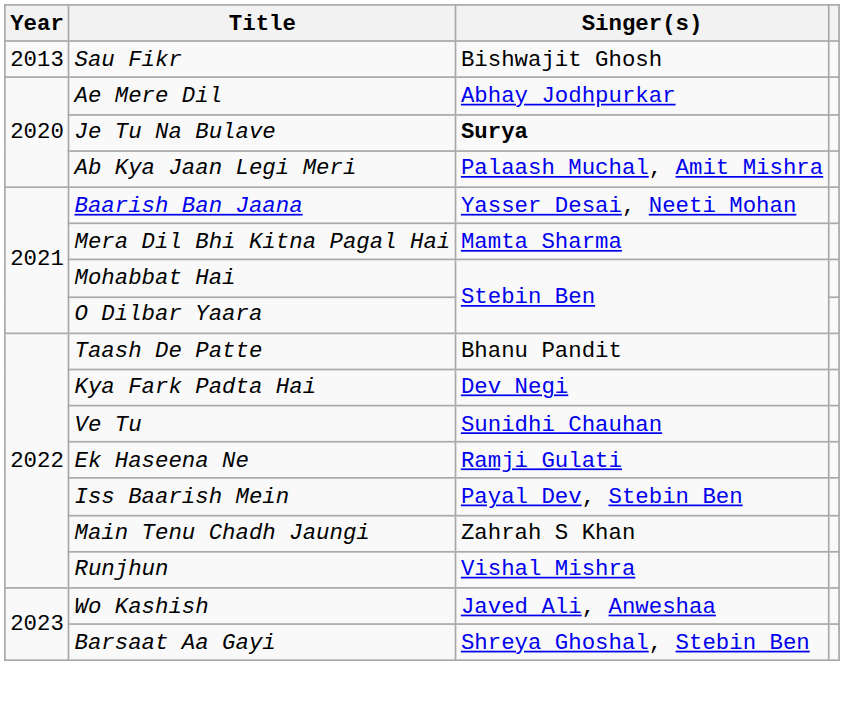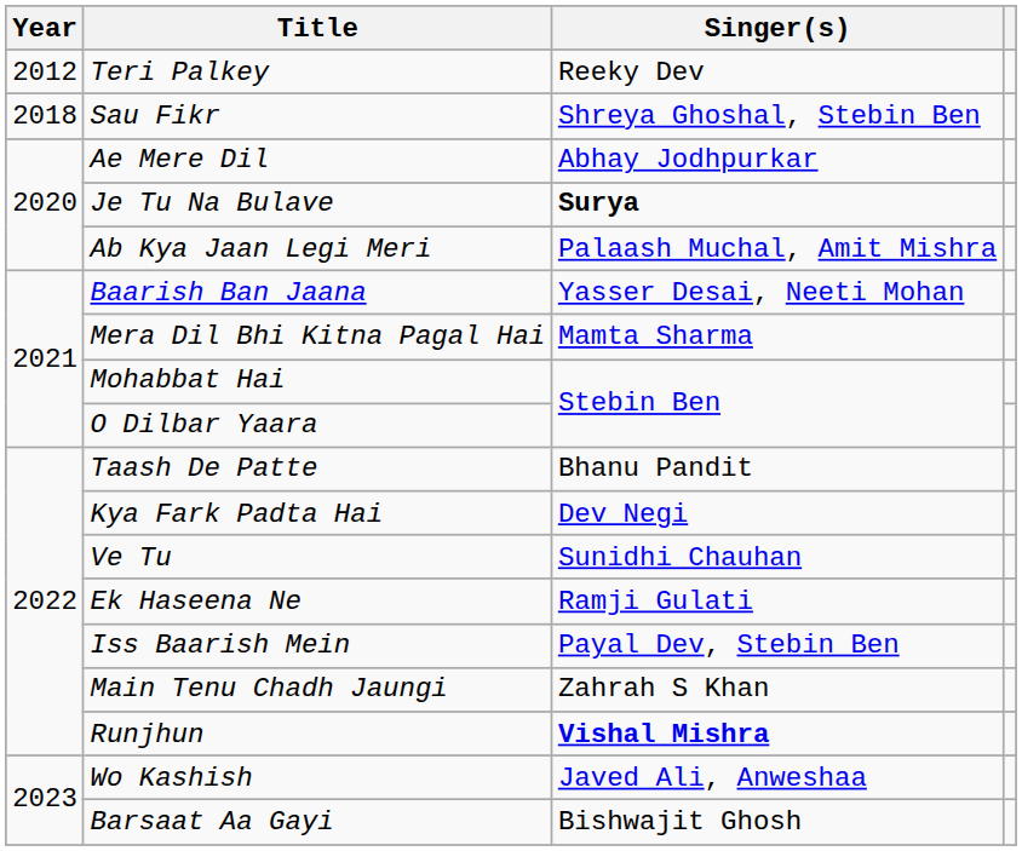+ row: 2012 | Teri Palkey | Reeky Dev
Sau Fikr | Year: 2013 -> 2018
Sau Fikr | Singer(s): Bishwajit Ghosh -> Shreya Ghoshal, Stebin Ben
Runjhun | Singer(s): normal -> bold
Barsaat Aa Gayi | Singer(s): Shreya Ghoshal, Stebin Ben -> Bishwajit Ghosh
